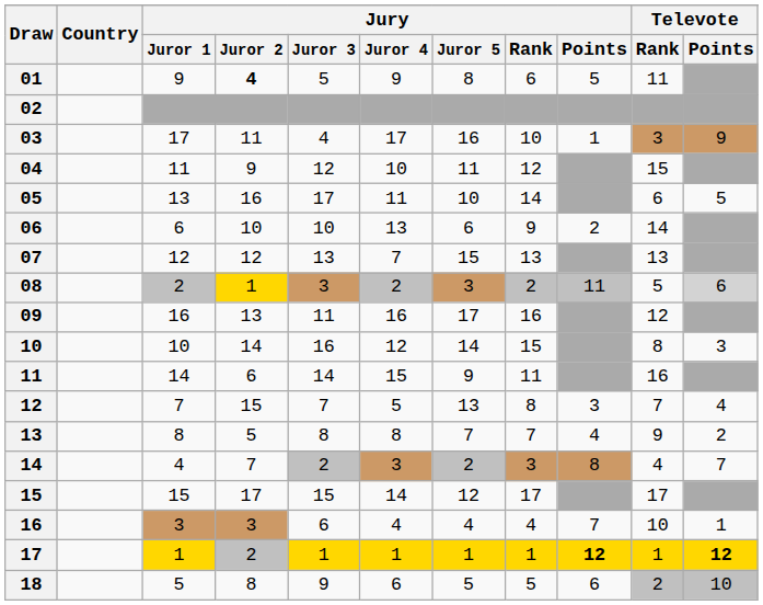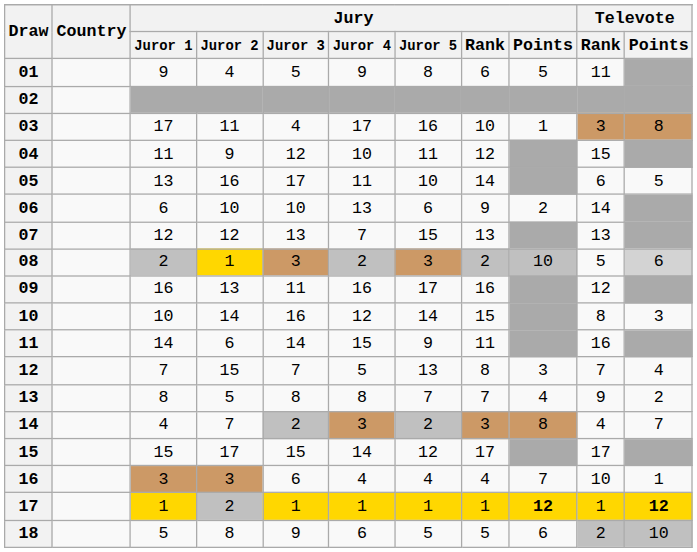01 | Jury / Juror 2: bold -> normal
03 | Televote / Points: 9 -> 8
08 | Jury / Points: 11 -> 10
